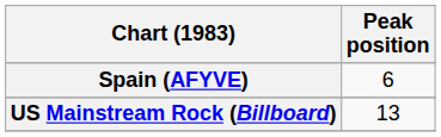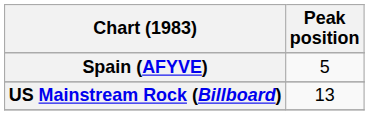Spain (AFYVE) | Peak position: 6 -> 5
